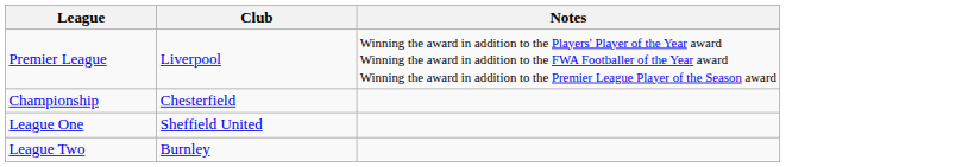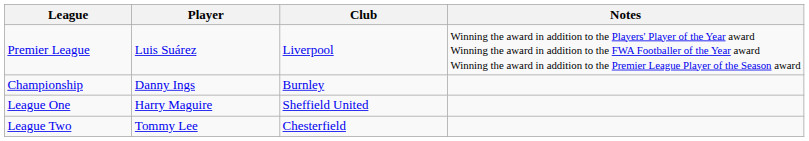+ column: Player | Luis Suárez | Danny Ings | Harry Maguire | Tommy Lee
Championship | Club: Chesterfield -> Burnley
League Two | Club: Burnley -> Chesterfield
